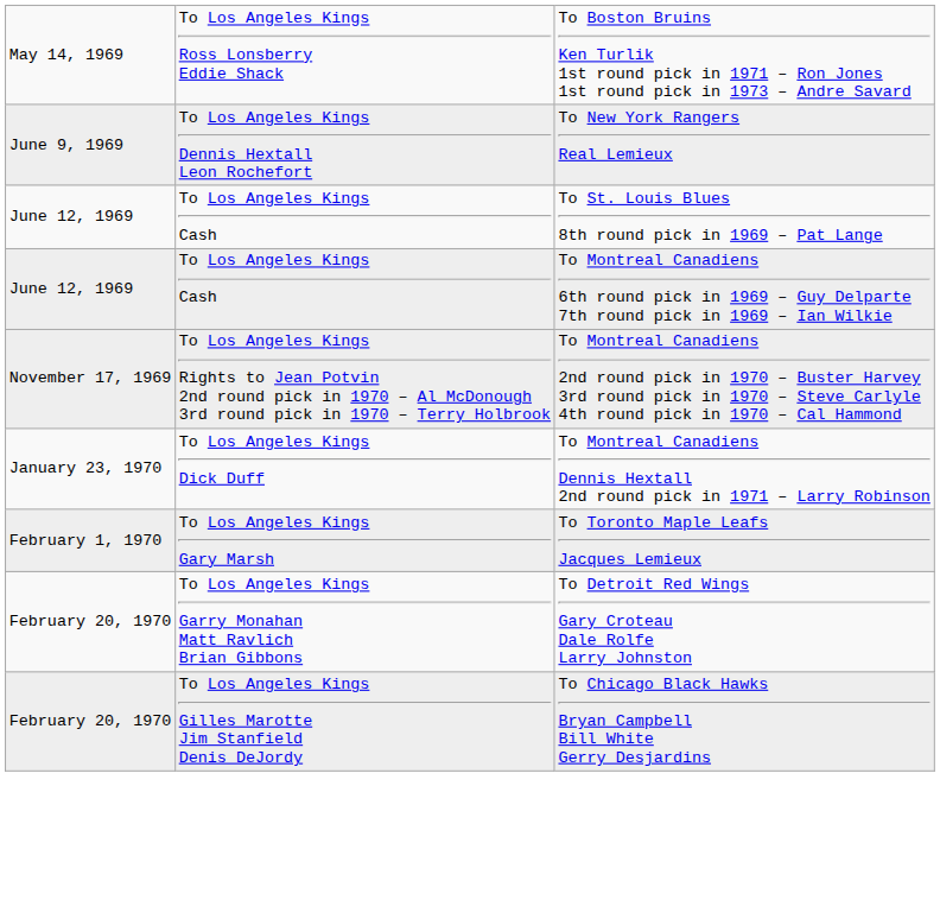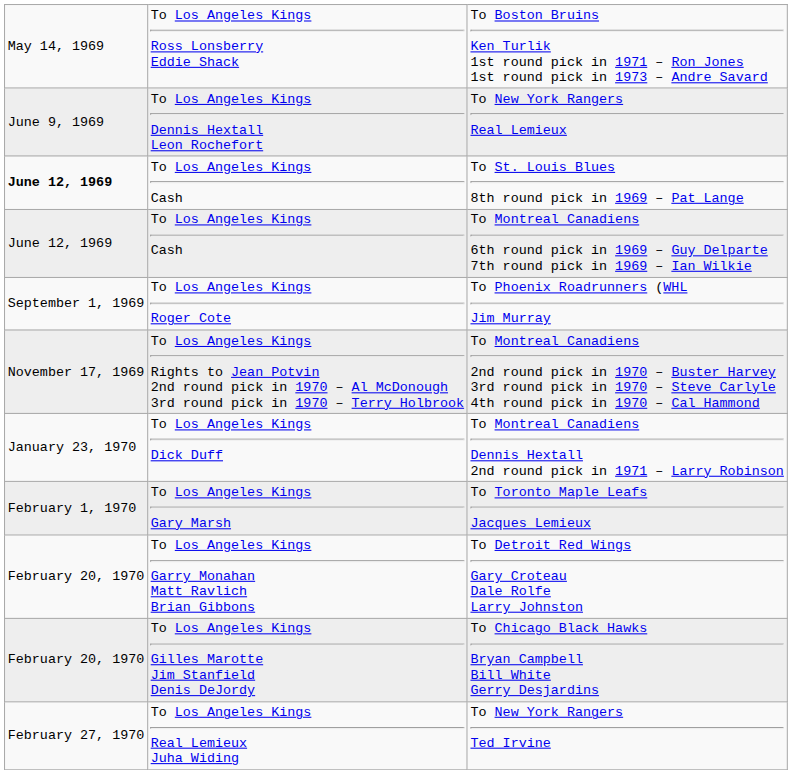To St. Louis Blues 8th round pick in 1969 – Pat Lange | column 1: normal -> bold
+ row: September 1, 1969 | To Los Angeles Kings Roger Cote | To Phoenix Roadrunners (WHL Jim Murray
+ row: February 27, 1970 | To Los Angeles Kings Real Lemieux Juha Widing | To New York Rangers Ted Irvine
